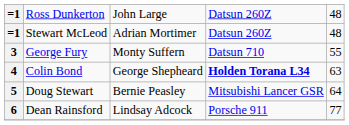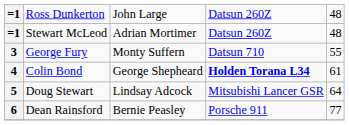4 | column 5: 63 -> 61
5 | column 3: Bernie Peasley -> Lindsay Adcock
6 | column 3: Lindsay Adcock -> Bernie Peasley
